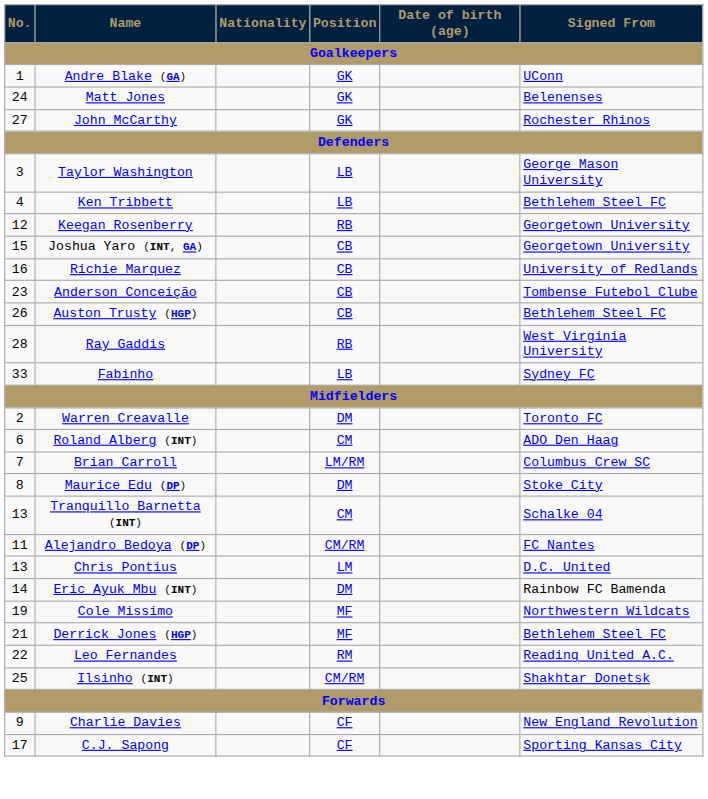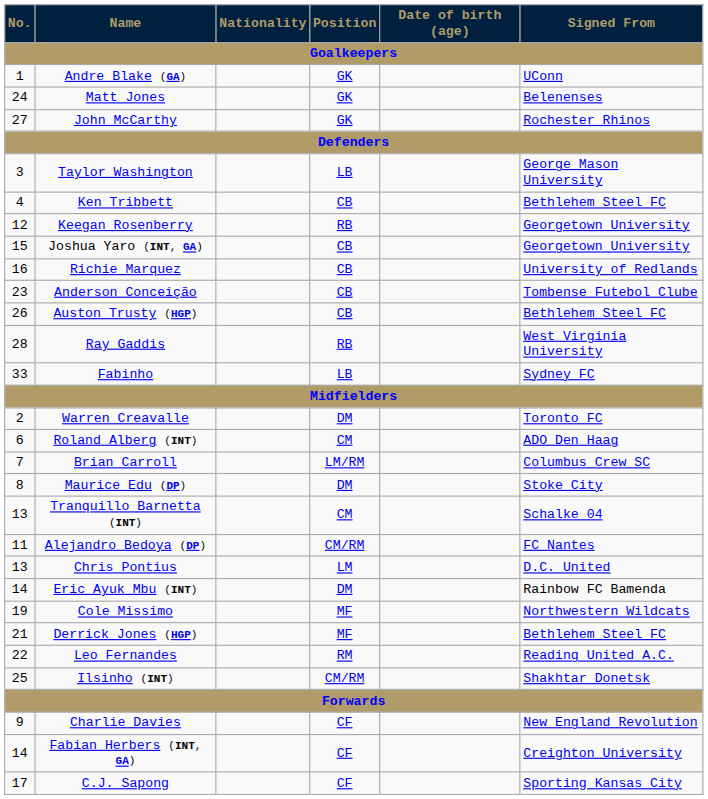Ken Tribbett | Position: LB -> CB
+ row: 14 | Fabian Herbers (INT, GA) | CF | Creighton University
